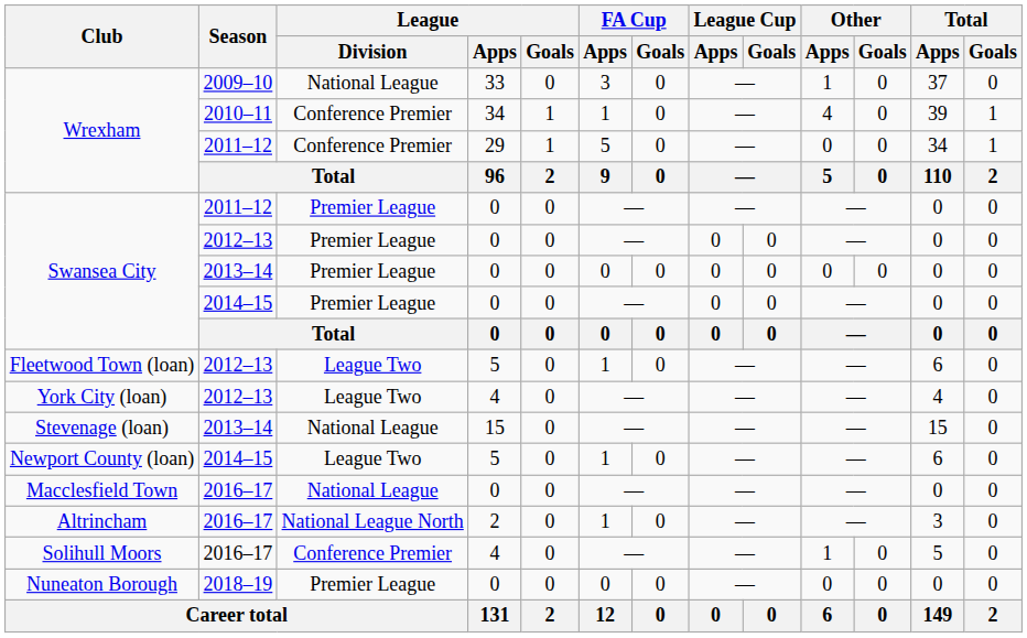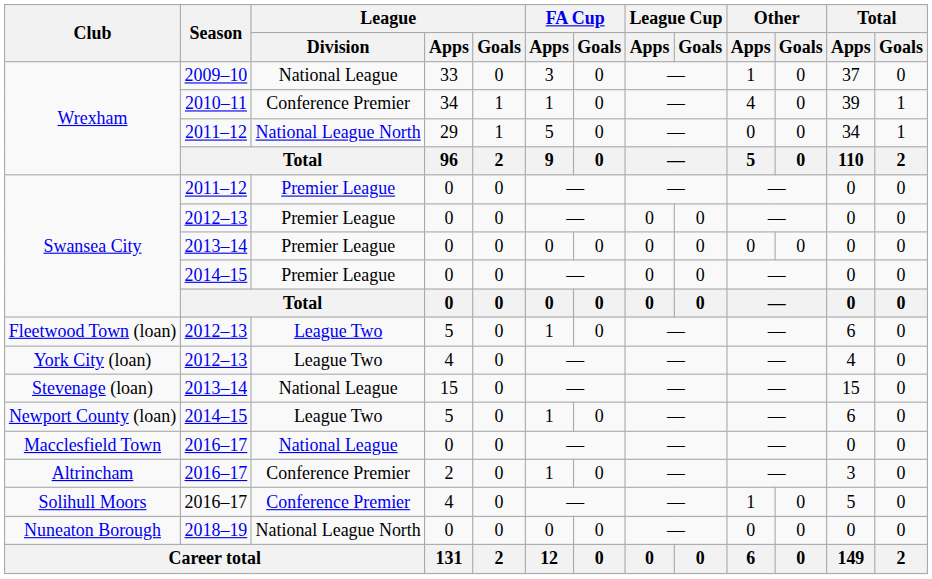Wrexham / 2011–12 | League / Division: Conference Premier -> National League North
Altrincham | League / Division: National League North -> Conference Premier
Nuneaton Borough | League / Division: Premier League -> National League North
